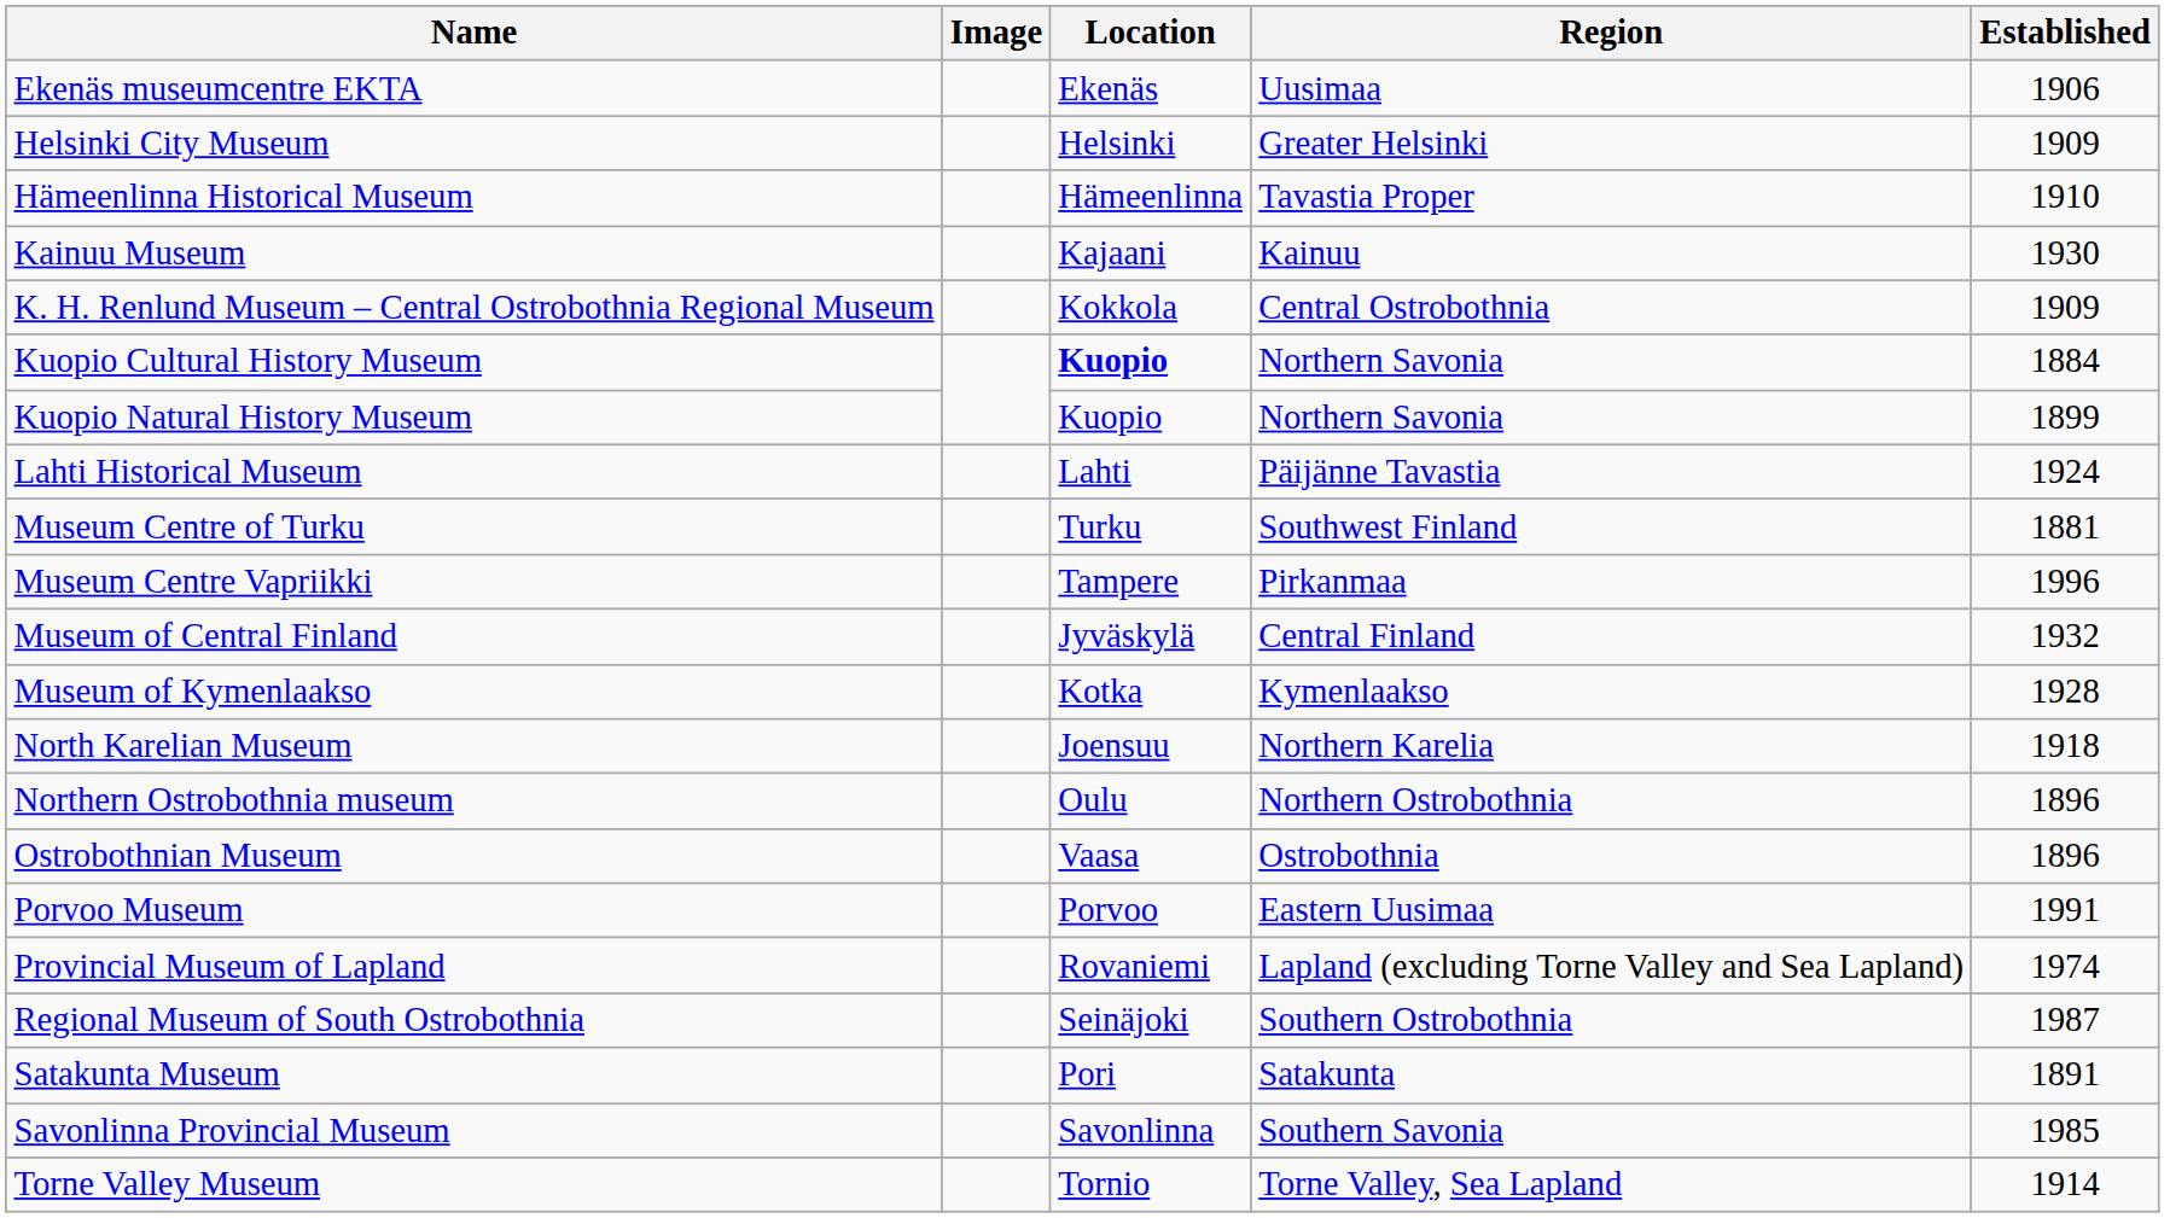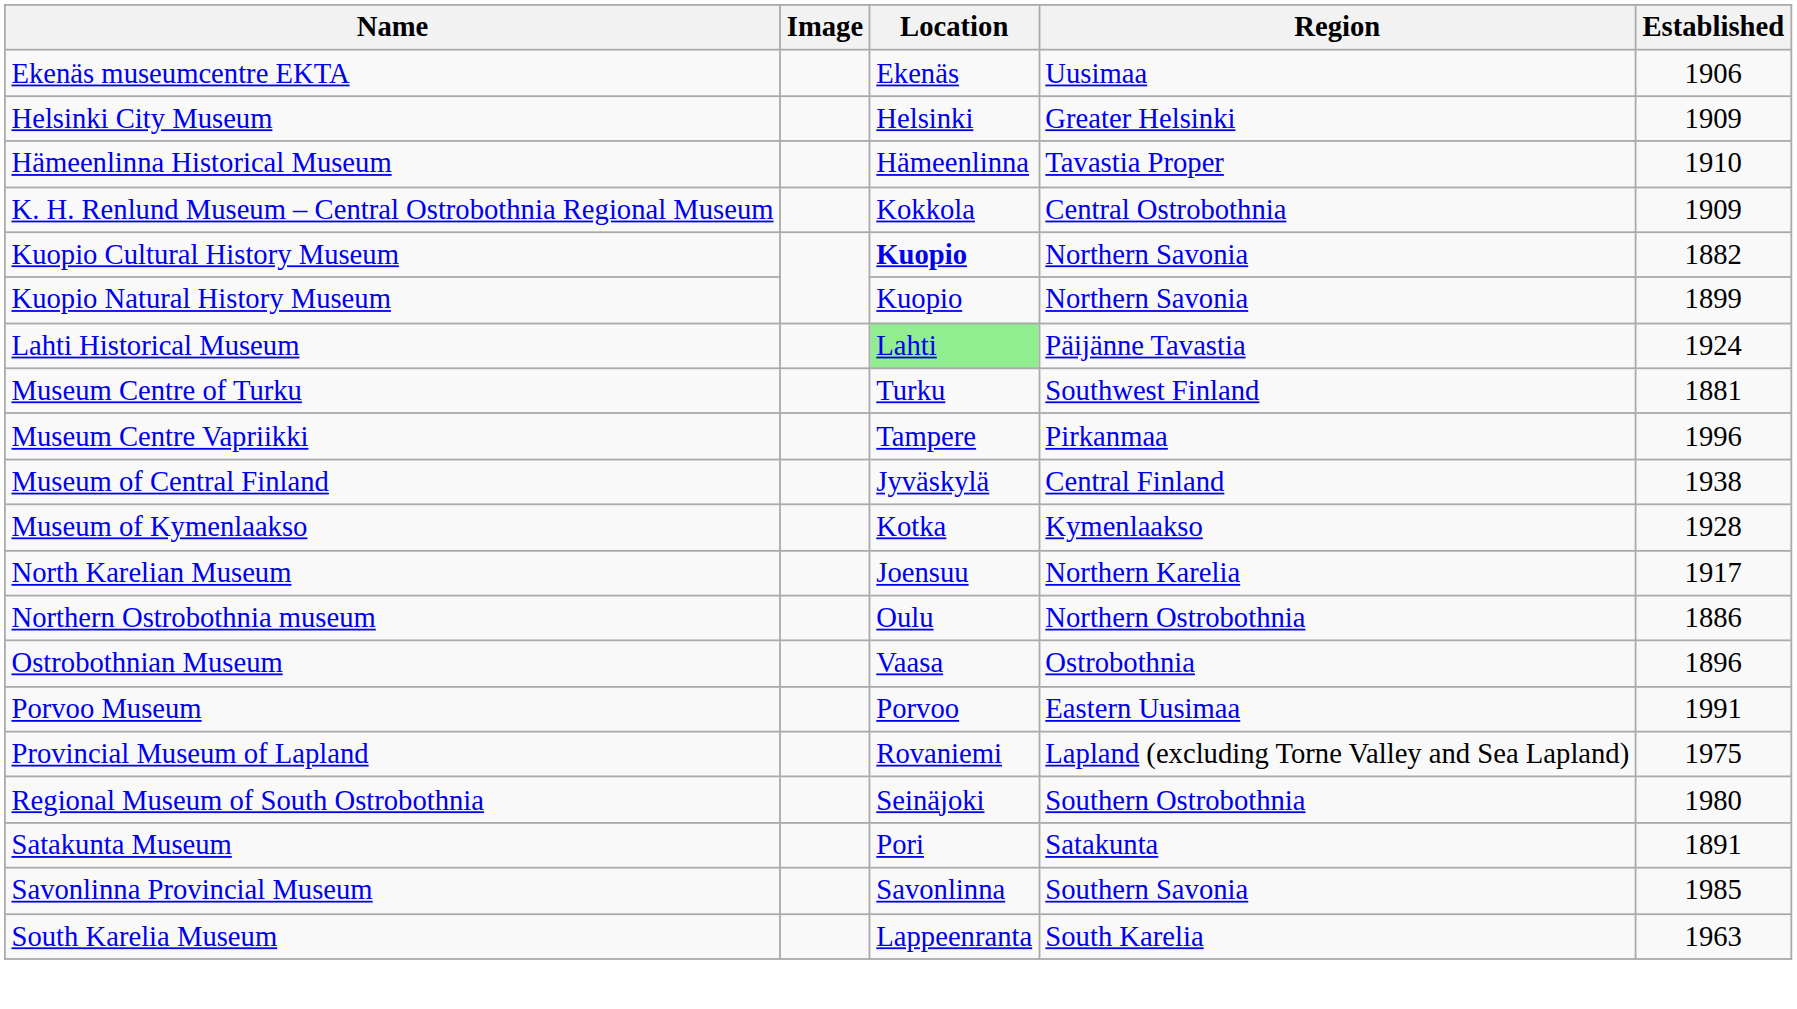- row: Kainuu Museum | Kajaani | Kainuu | 1930
Kuopio Cultural History Museum | Established: 1884 -> 1882
Lahti Historical Museum | Location: no background -> lightgreen background
Museum of Central Finland | Established: 1932 -> 1938
North Karelian Museum | Established: 1918 -> 1917
Northern Ostrobothnia museum | Established: 1896 -> 1886
Provincial Museum of Lapland | Established: 1974 -> 1975
Regional Museum of South Ostrobothnia | Established: 1987 -> 1980
+ row: South Karelia Museum | Lappeenranta | South Karelia | 1963
- row: Torne Valley Museum | Tornio | Torne Valley, Sea Lapland | 1914
